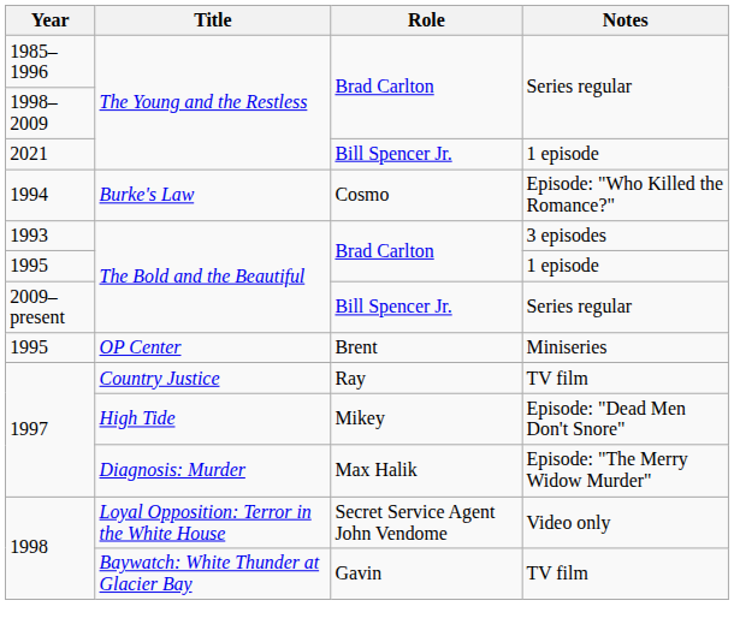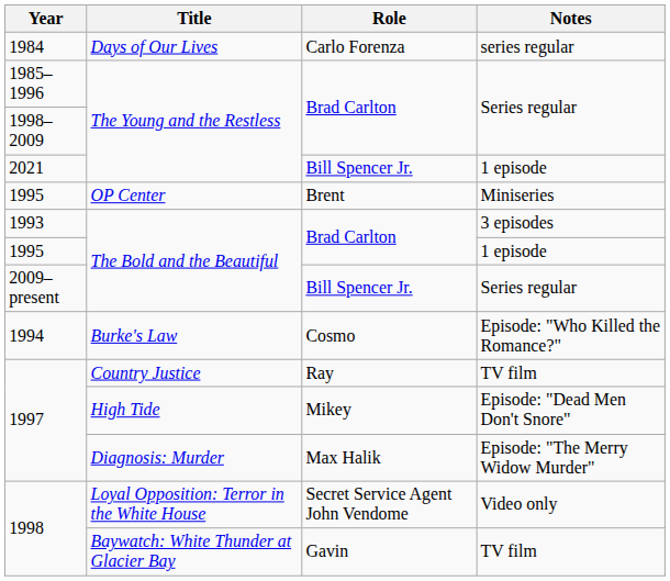+ row: 1984 | Days of Our Lives | Carlo Forenza | series regular
rows swapped: 1995 / OP Center <-> 1994
